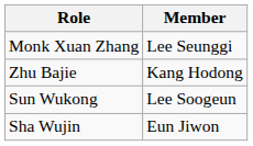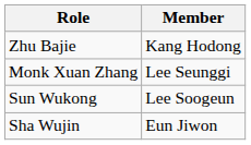rows swapped: Zhu Bajie <-> Monk Xuan Zhang
